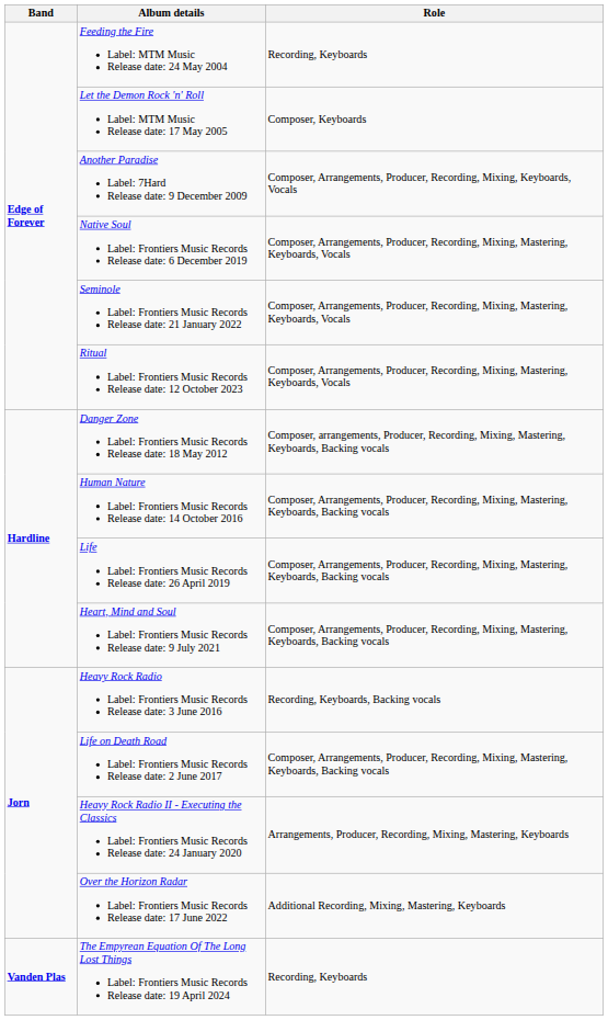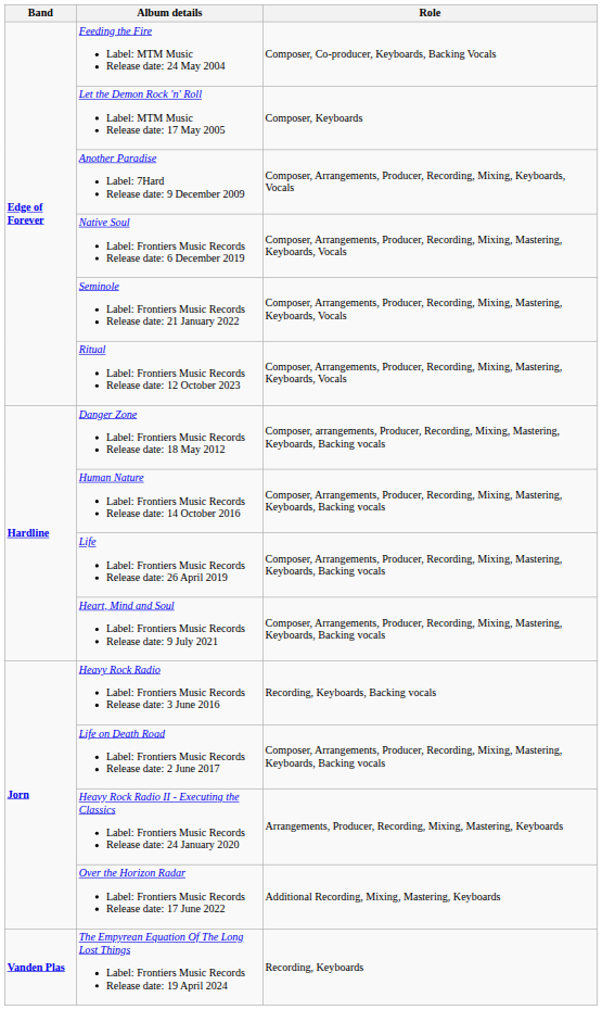Feeding the Fire Label: MTM Music Release date: 24 May 2004 | Role: Recording, Keyboards -> Composer, Co-producer, Keyboards, Backing Vocals
